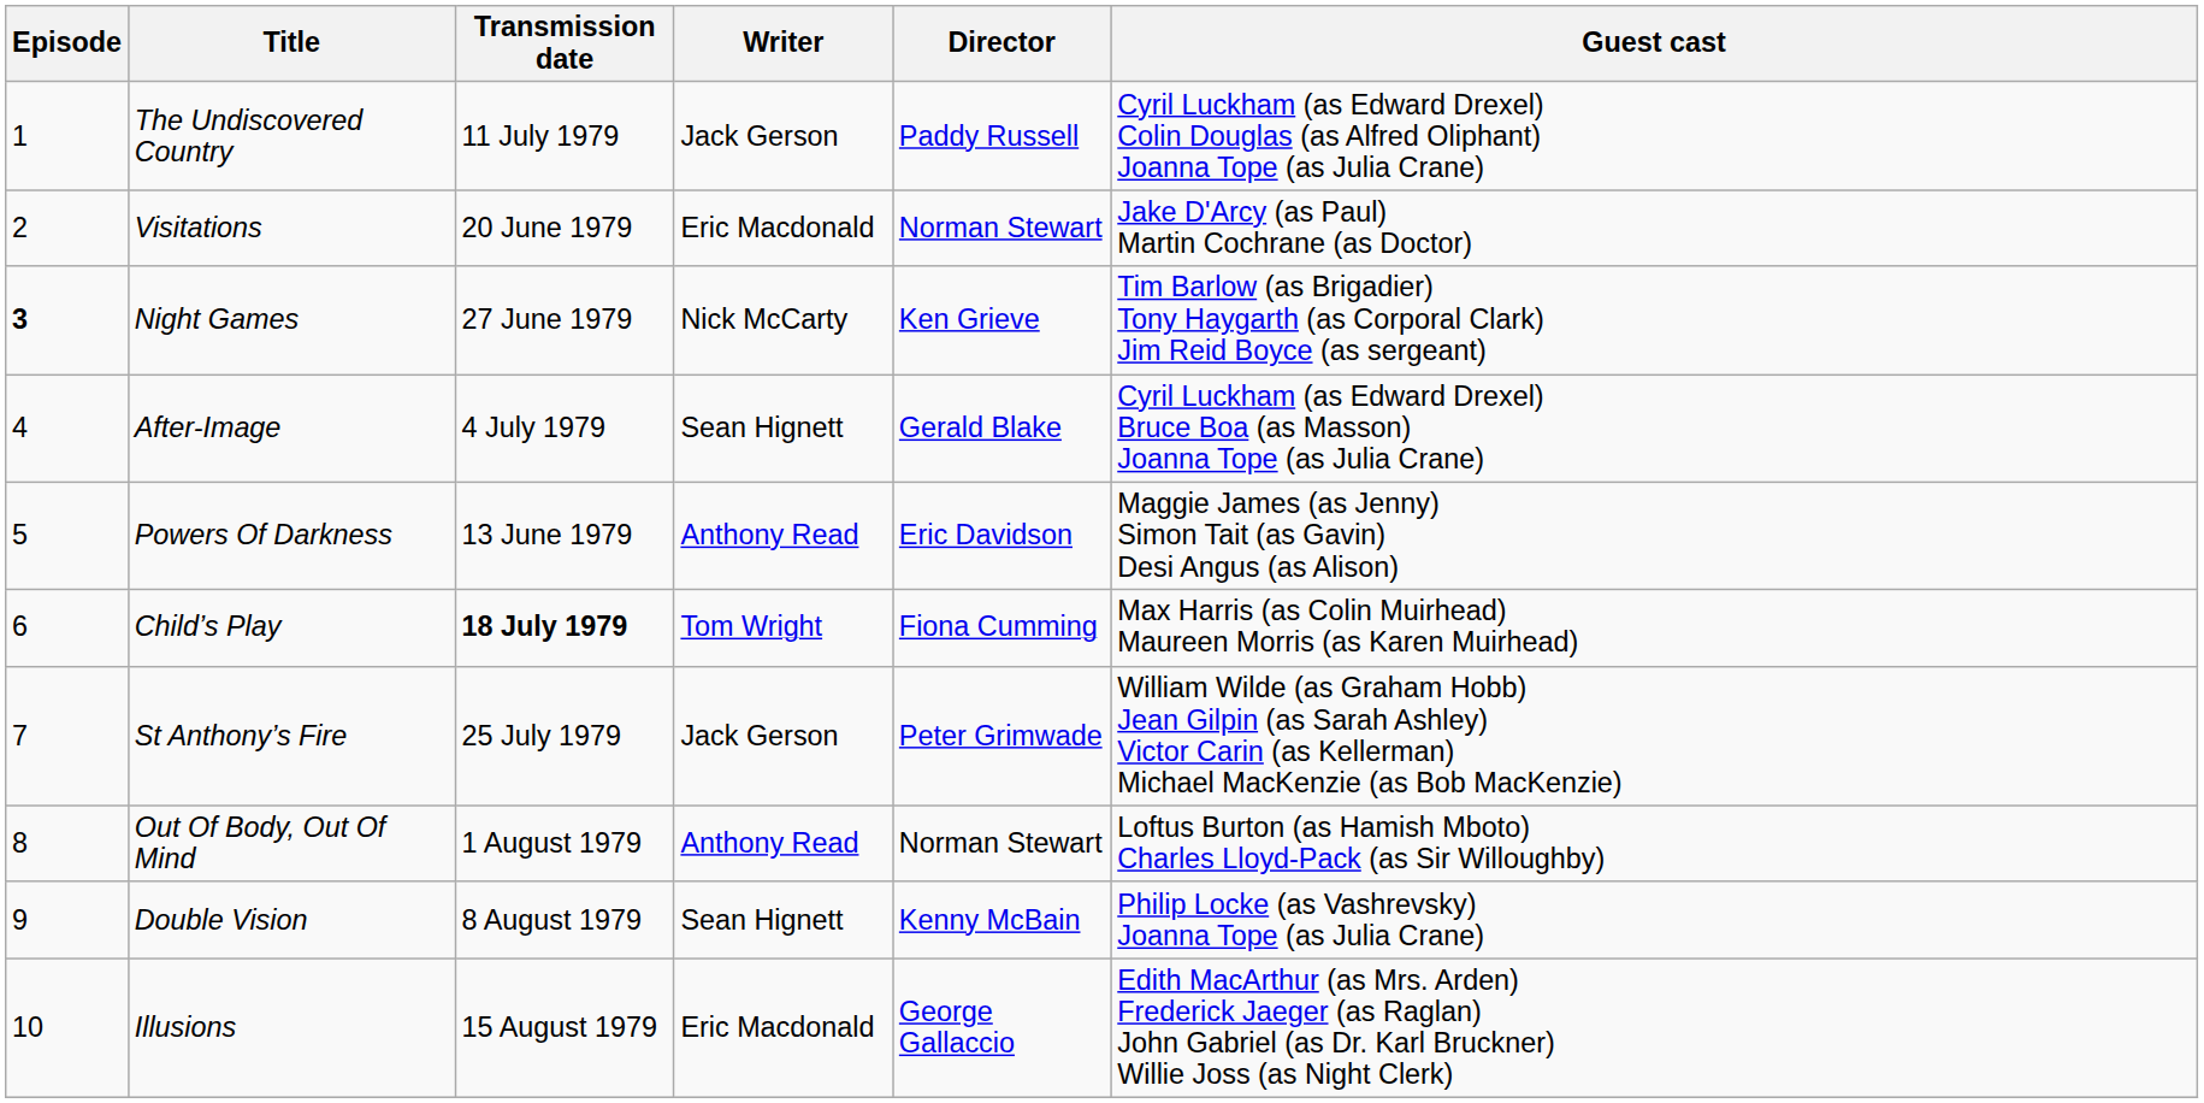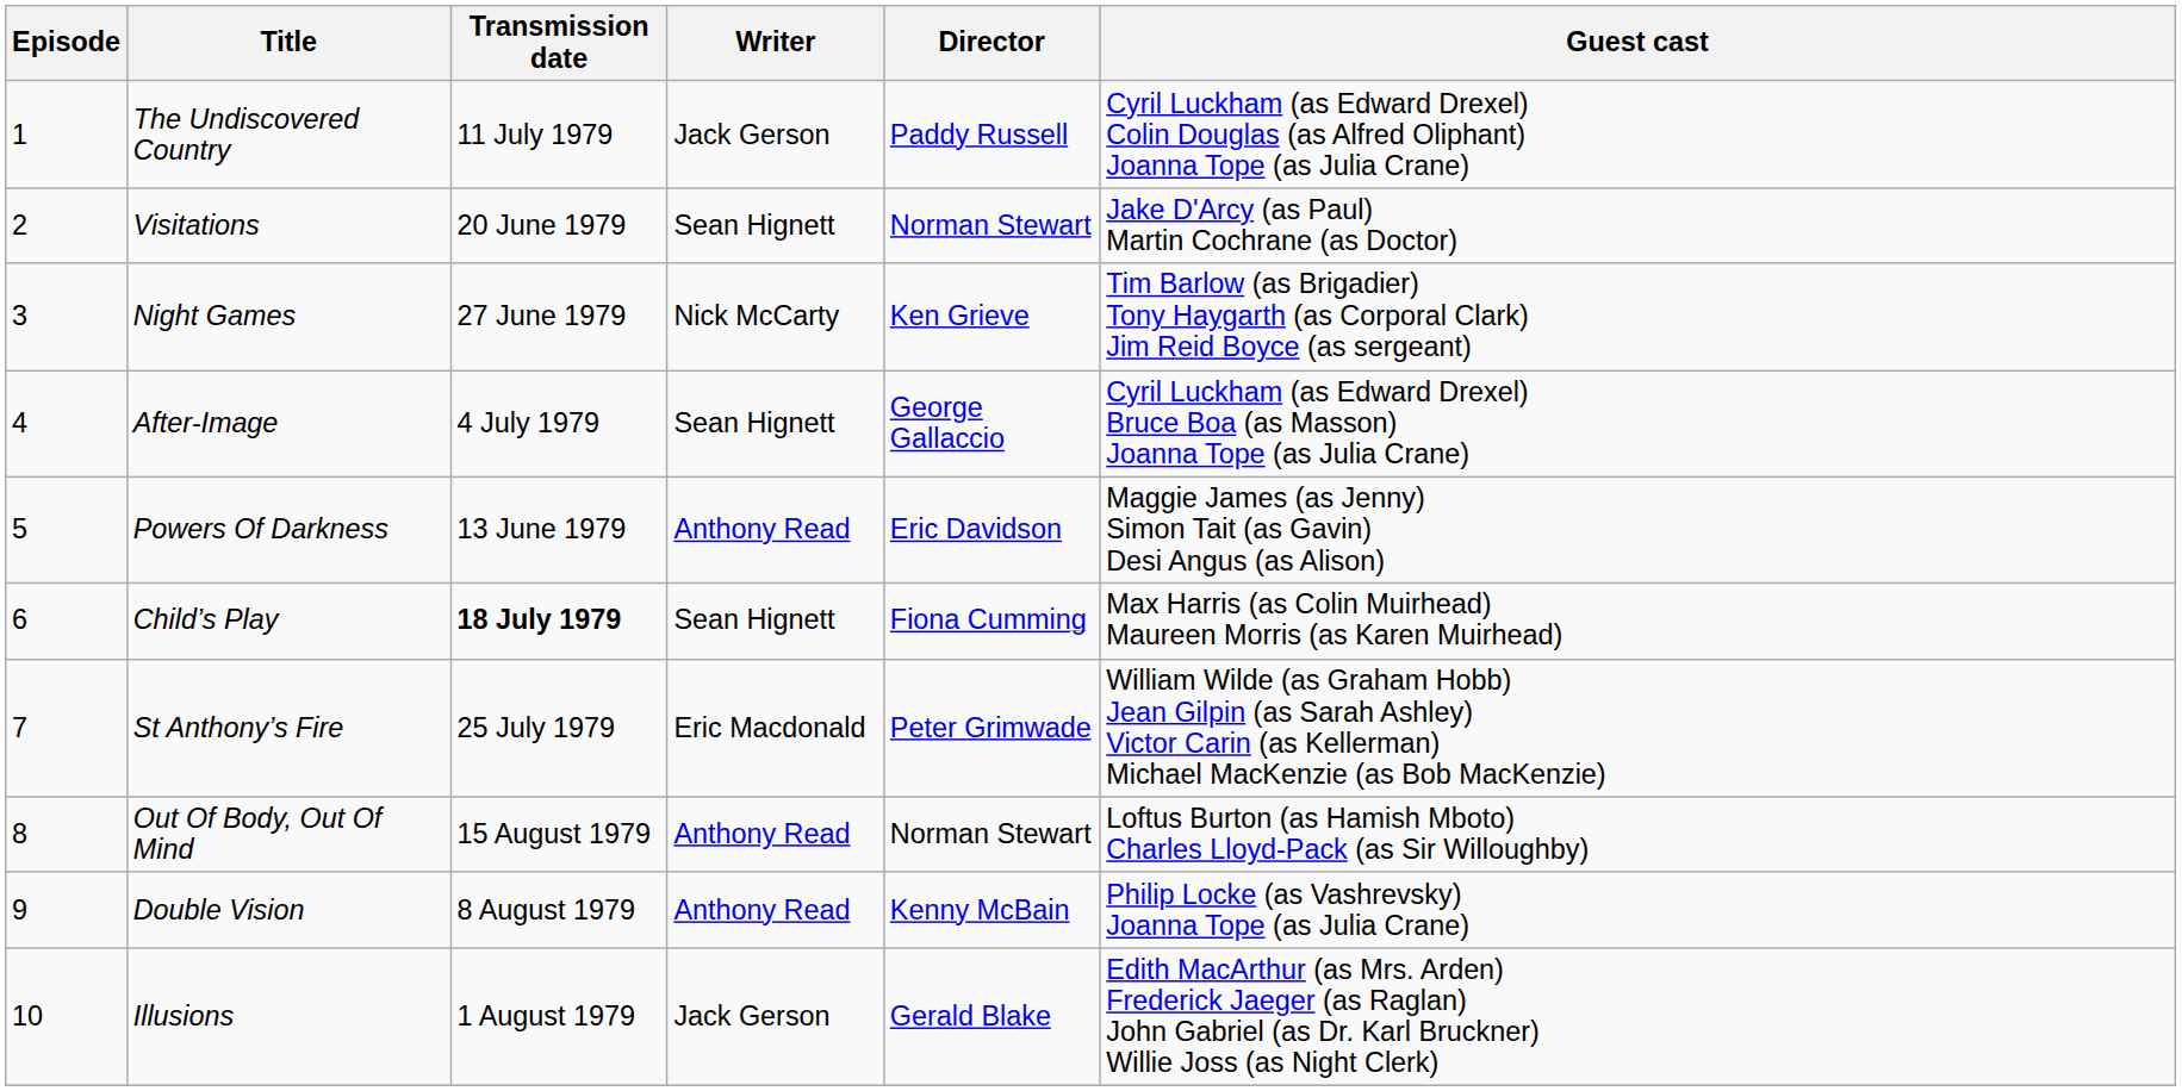Visitations | Writer: Eric Macdonald -> Sean Hignett
Night Games | Episode: bold -> normal
After-Image | Director: Gerald Blake -> George Gallaccio
Child’s Play | Writer: Tom Wright -> Sean Hignett
St Anthony’s Fire | Writer: Jack Gerson -> Eric Macdonald
Out Of Body, Out Of Mind | Transmission date: 1 August 1979 -> 15 August 1979
Double Vision | Writer: Sean Hignett -> Anthony Read
Illusions | Transmission date: 15 August 1979 -> 1 August 1979
Illusions | Writer: Eric Macdonald -> Jack Gerson
Illusions | Director: George Gallaccio -> Gerald Blake
